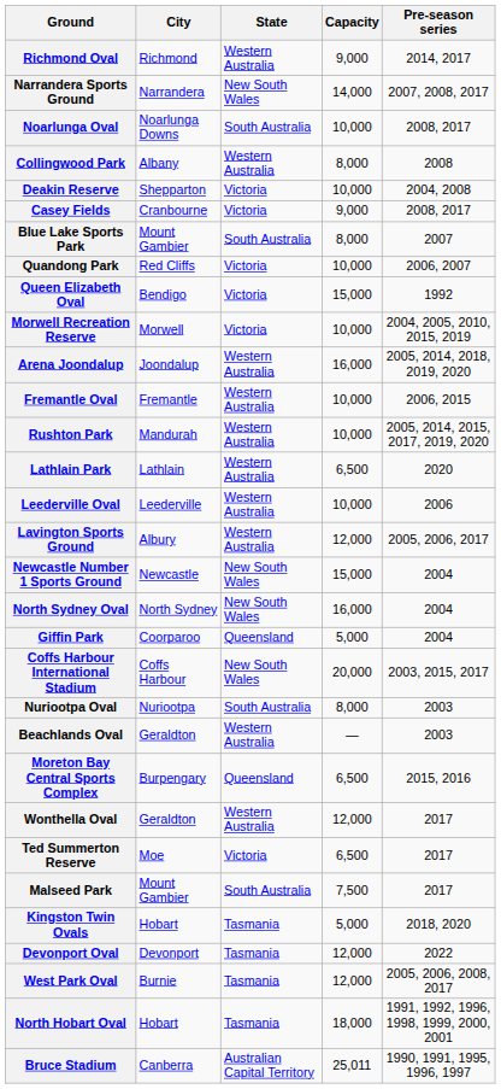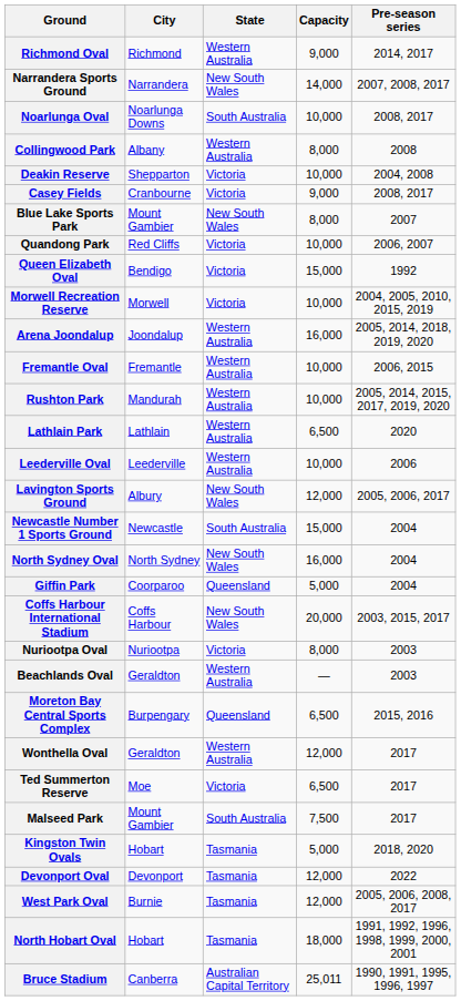Blue Lake Sports Park | State: South Australia -> New South Wales
Lavington Sports Ground | State: Western Australia -> New South Wales
Newcastle Number 1 Sports Ground | State: New South Wales -> South Australia
Nuriootpa Oval | State: South Australia -> Victoria
